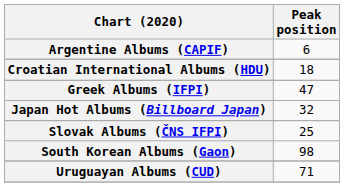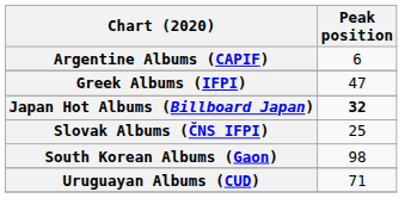- row: Croatian International Albums (HDU) | 18
Japan Hot Albums (Billboard Japan) | Peak position: normal -> bold
